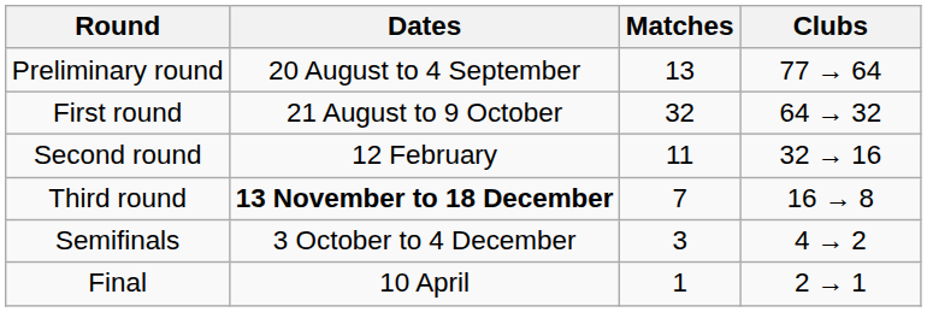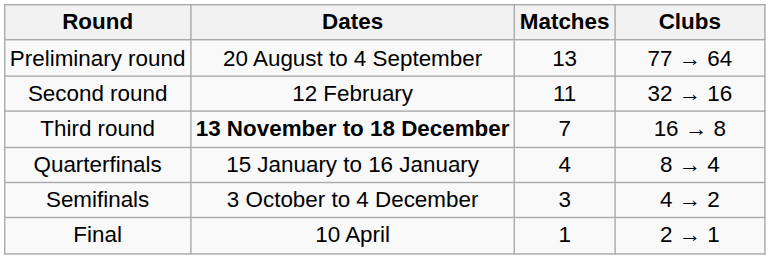- row: First round | 21 August to 9 October | 32 | 64 → 32
+ row: Quarterfinals | 15 January to 16 January | 4 | 8 → 4
